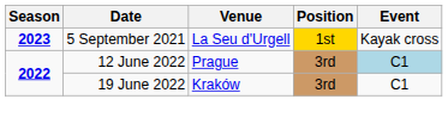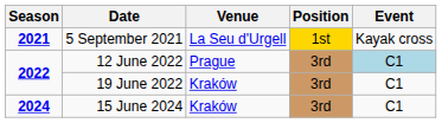5 September 2021 | Season: 2023 -> 2021
+ row: 2024 | 15 June 2024 | Kraków | 3rd | C1
